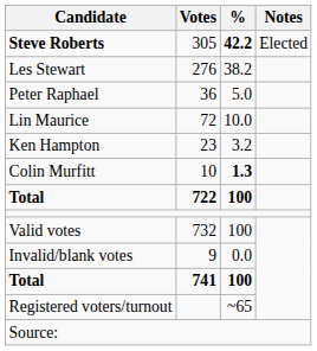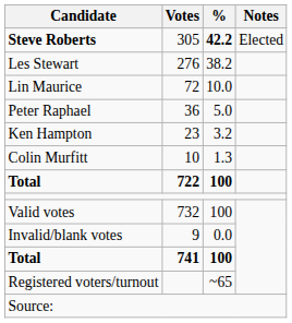rows swapped: Lin Maurice <-> Peter Raphael
Colin Murfitt | %: bold -> normal
